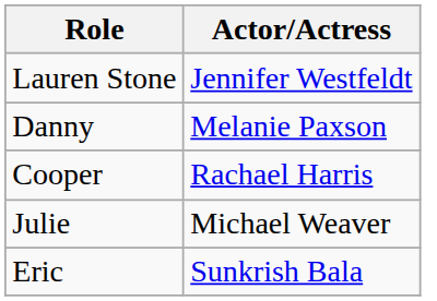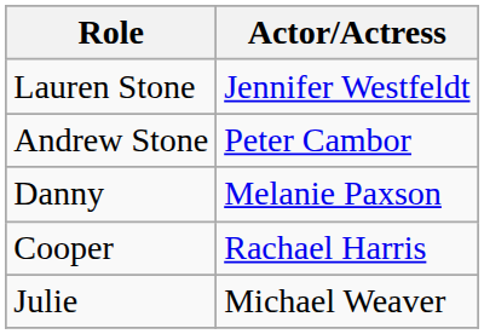+ row: Andrew Stone | Peter Cambor
- row: Eric | Sunkrish Bala
